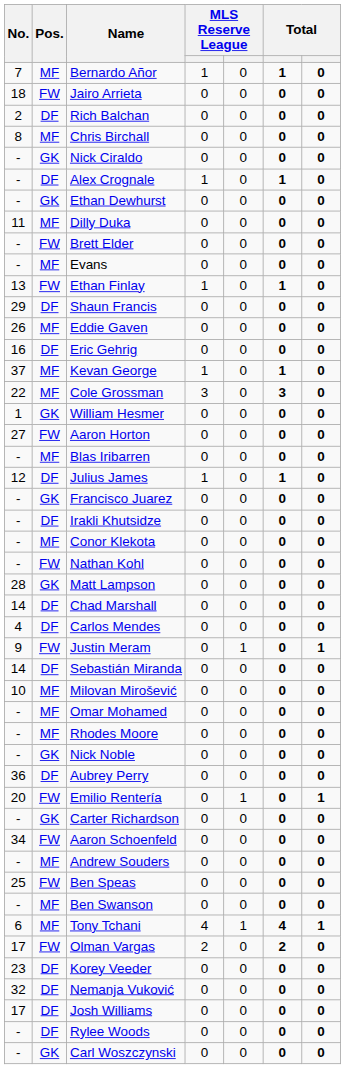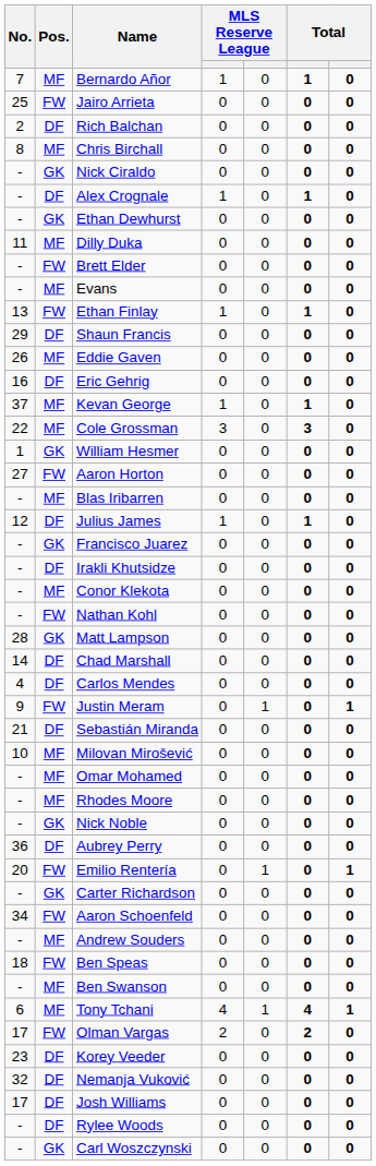Jairo Arrieta | No.: 18 -> 25
Sebastián Miranda | No.: 14 -> 21
Ben Speas | No.: 25 -> 18
